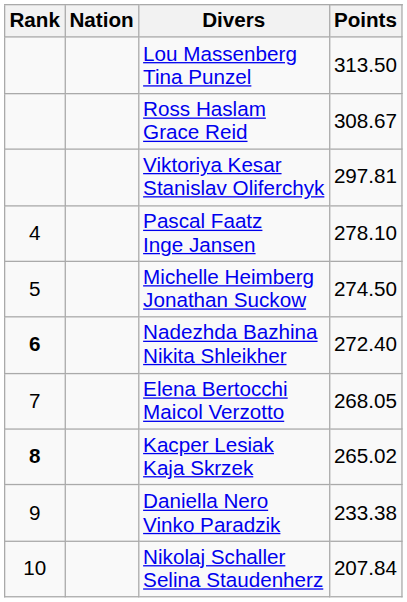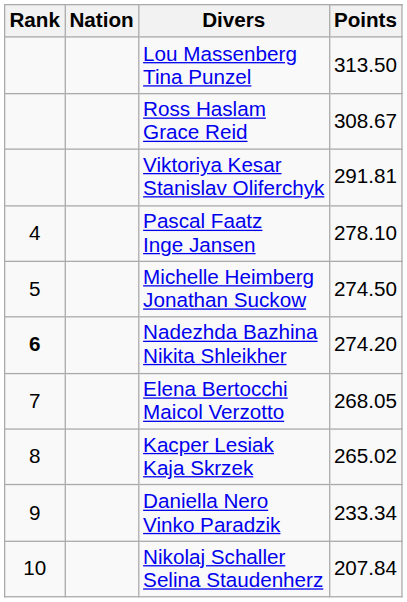Viktoriya Kesar Stanislav Oliferchyk | Points: 297.81 -> 291.81
Nadezhda Bazhina Nikita Shleikher | Points: 272.40 -> 274.20
Kacper Lesiak Kaja Skrzek | Rank: bold -> normal
Daniella Nero Vinko Paradzik | Points: 233.38 -> 233.34
